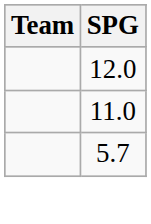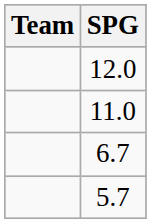+ row: 6.7
